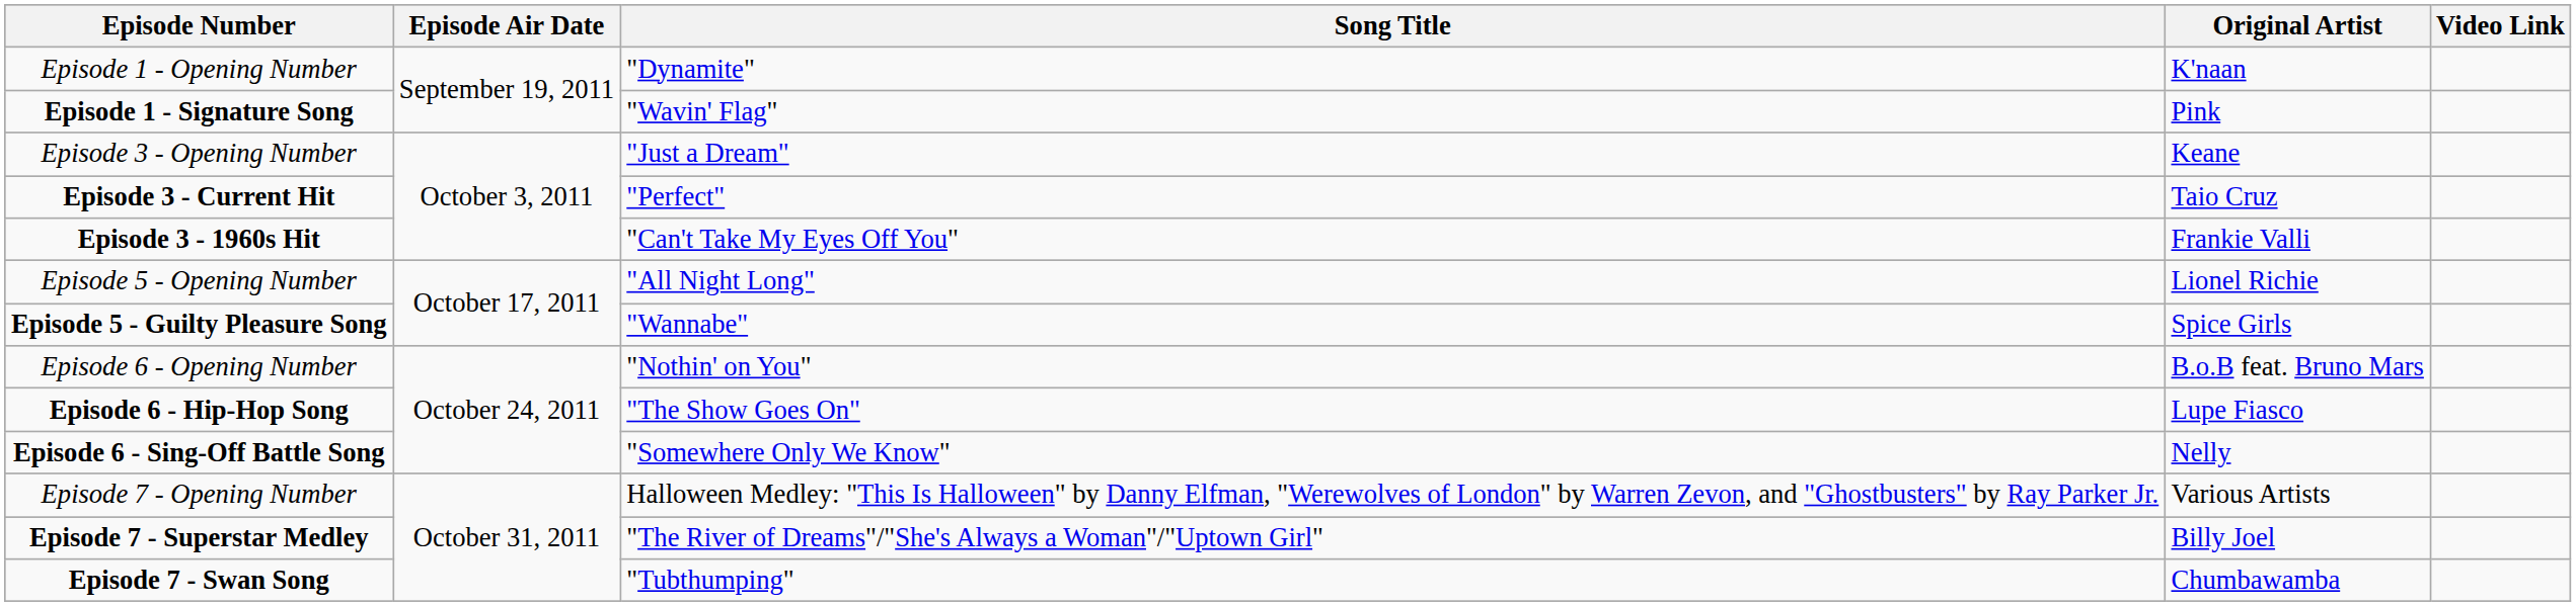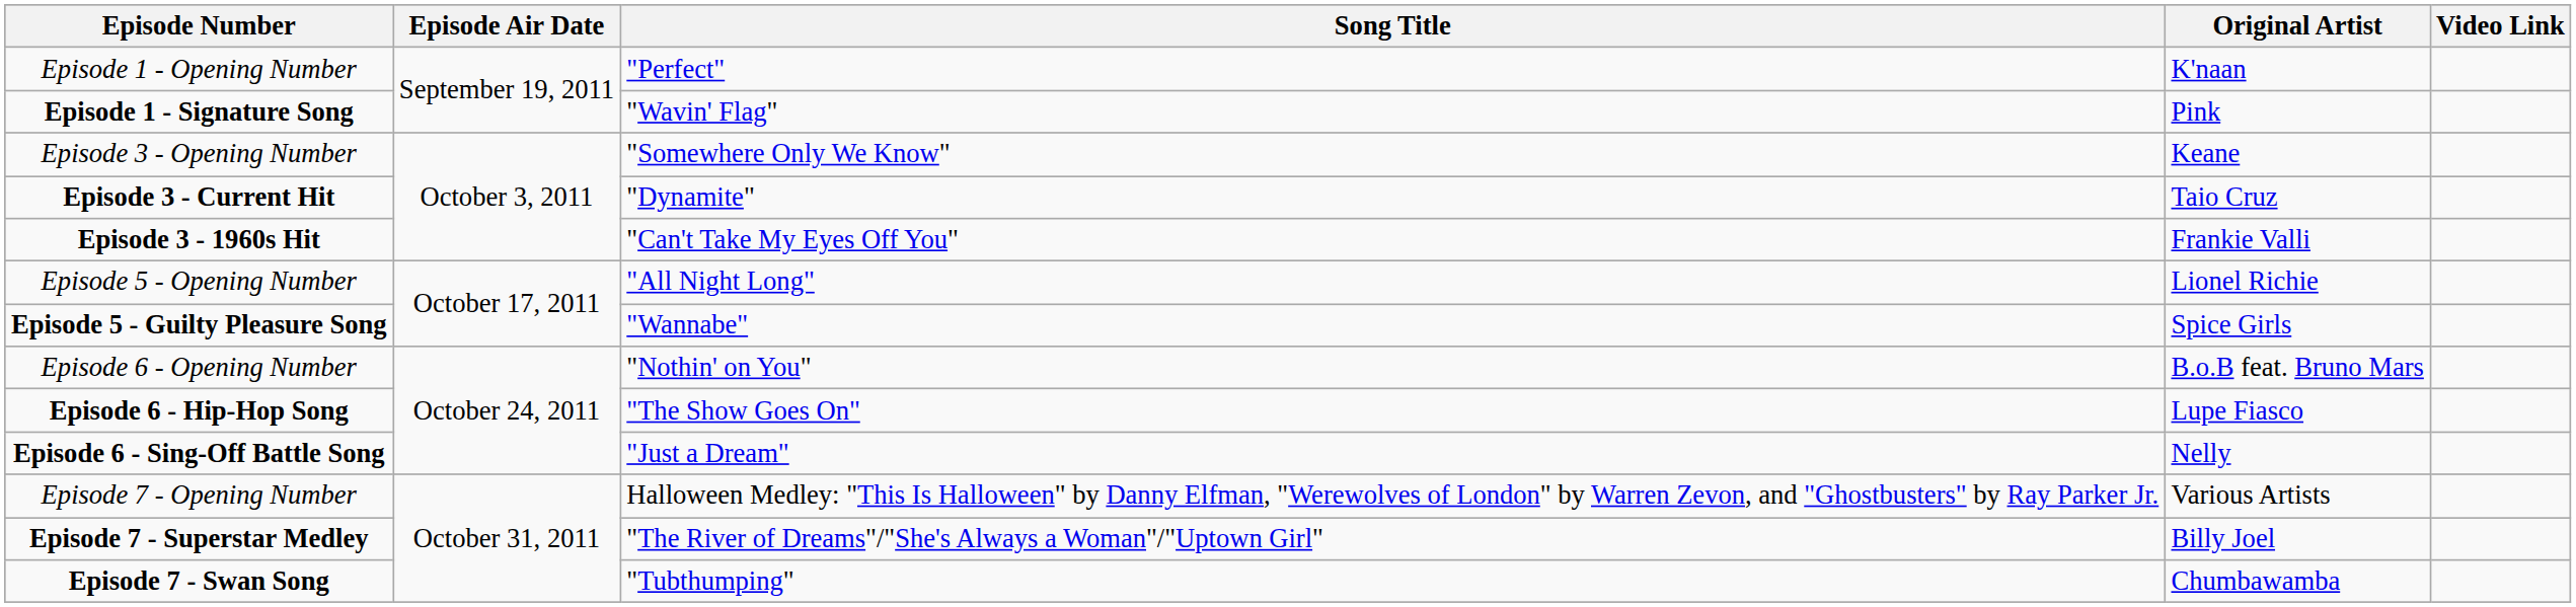Episode 1 - Opening Number | Song Title: "Dynamite" -> "Perfect"
Episode 3 - Opening Number | Song Title: "Just a Dream" -> "Somewhere Only We Know"
Episode 3 - Current Hit | Song Title: "Perfect" -> "Dynamite"
Episode 6 - Sing-Off Battle Song | Song Title: "Somewhere Only We Know" -> "Just a Dream"
